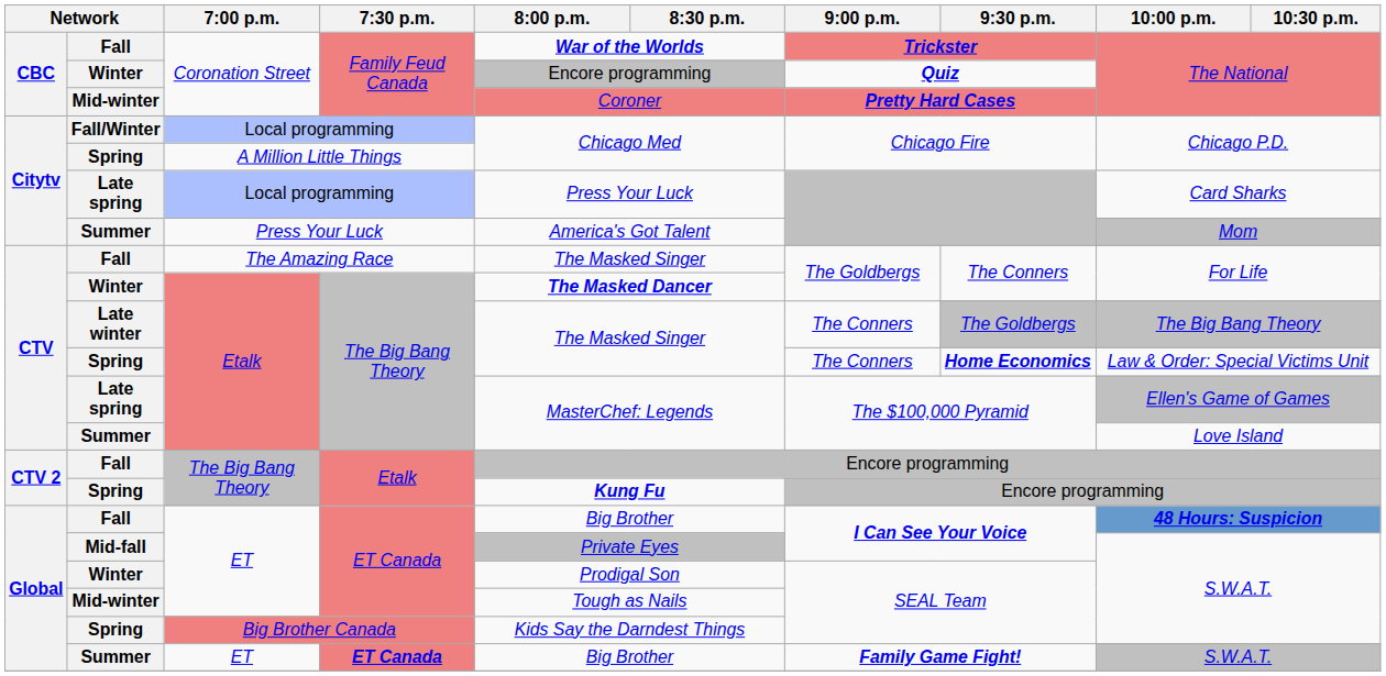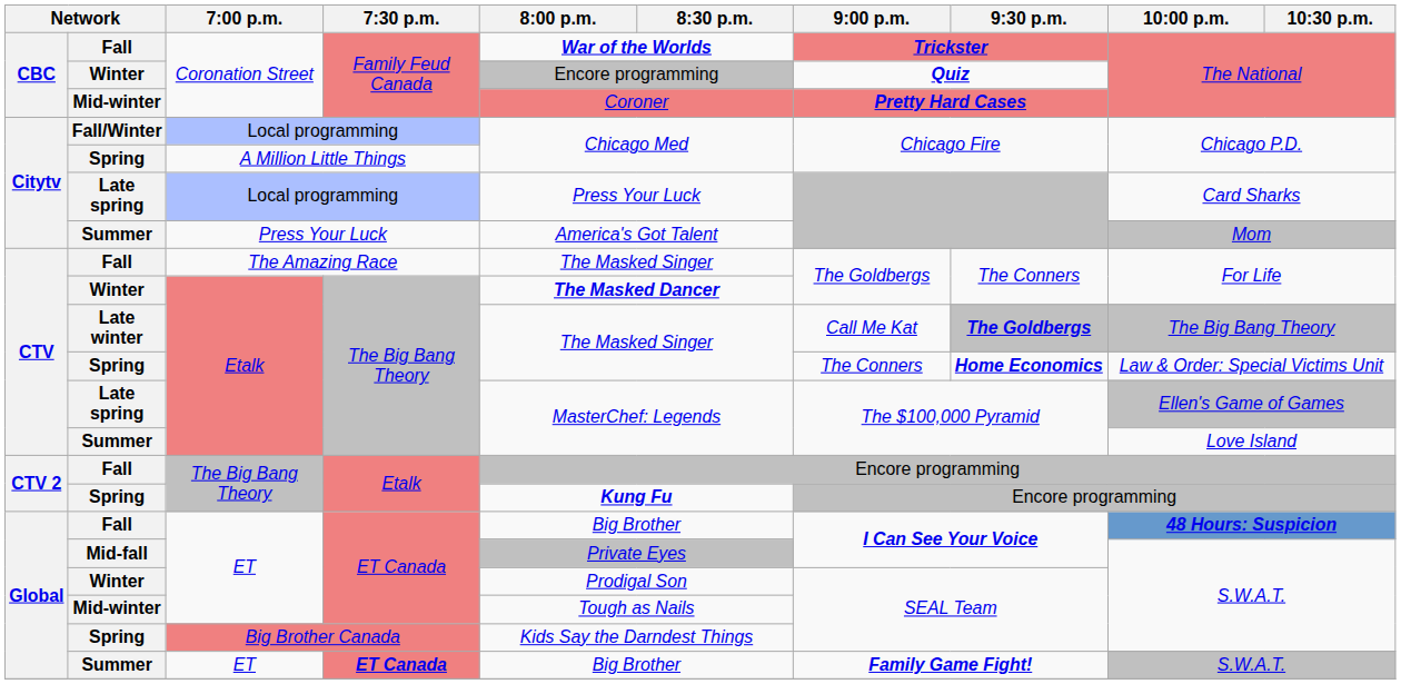Late winter | 9:00 p.m.: The Conners -> Call Me Kat
Late winter | 9:30 p.m.: normal -> bold
